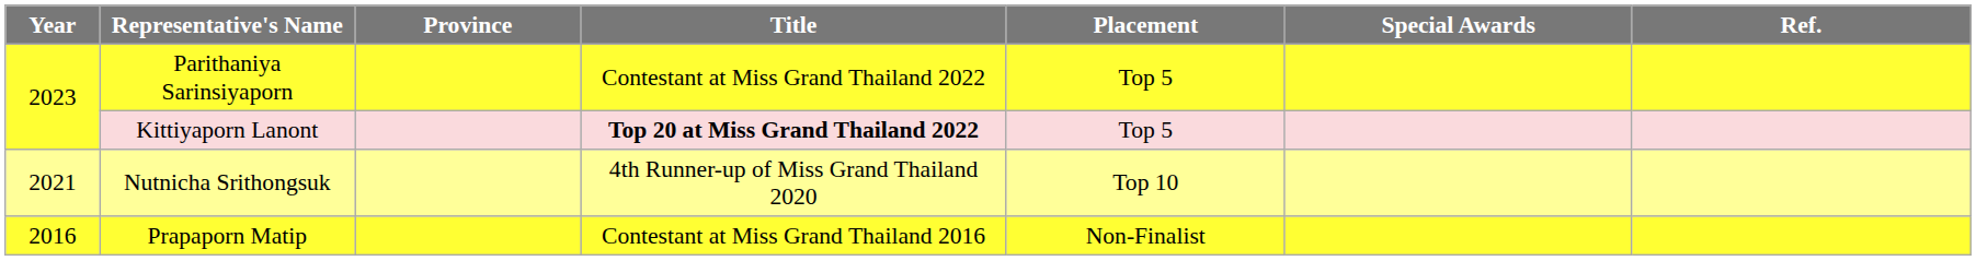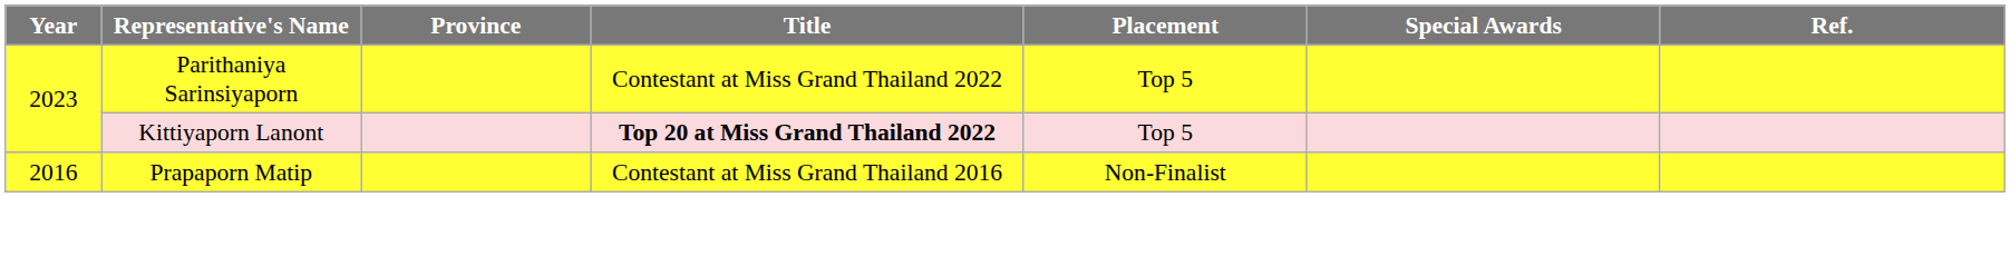- row: 2021 | Nutnicha Srithongsuk | 4th Runner-up of Miss Grand Thailand 2020 | Top 10
